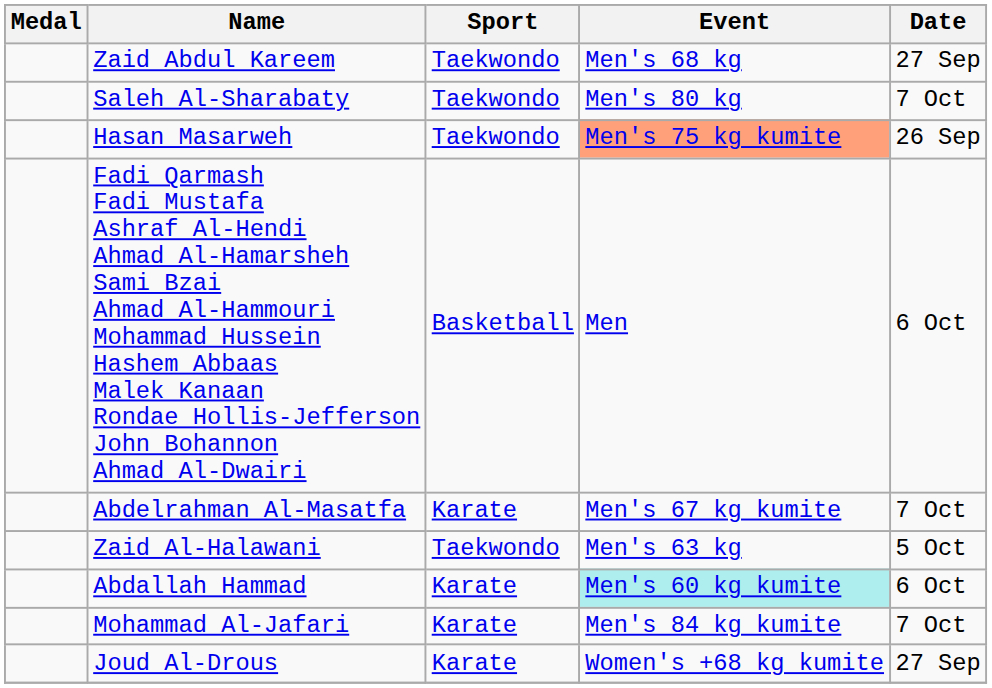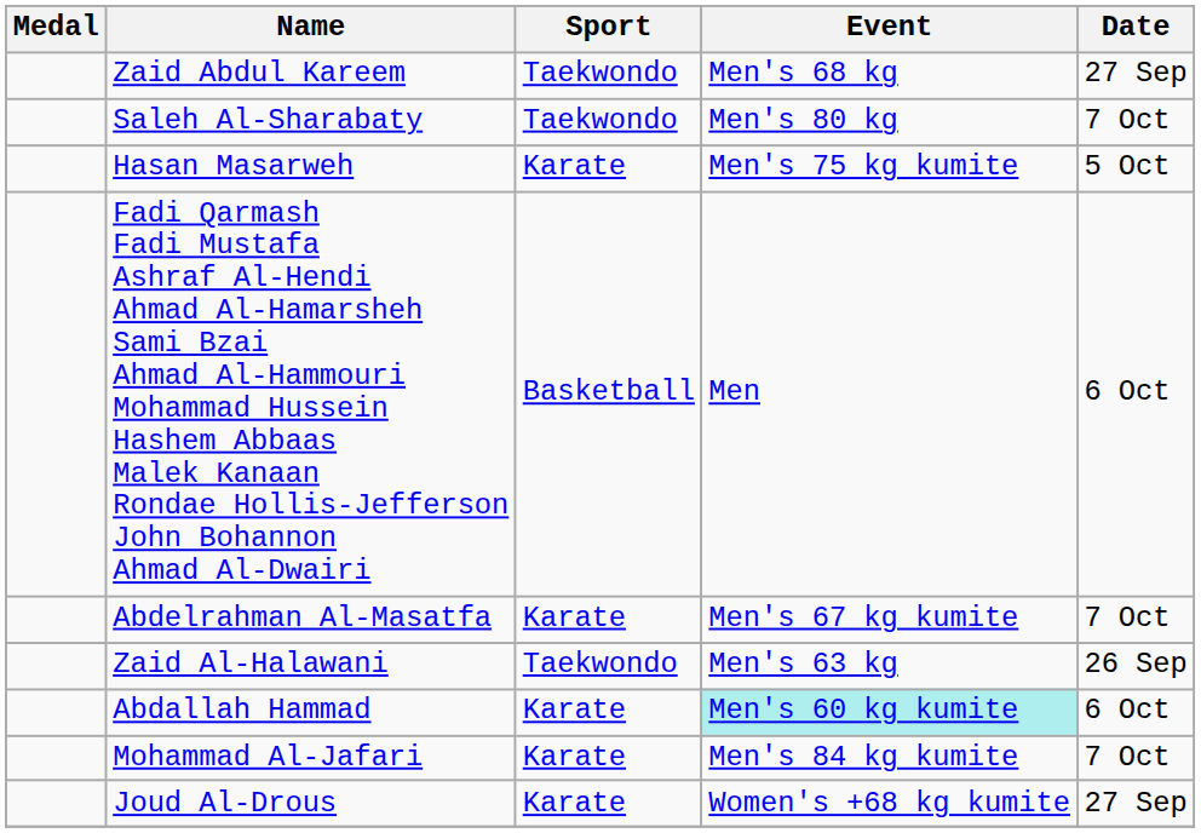Hasan Masarweh | Sport: Taekwondo -> Karate
Hasan Masarweh | Event: lightsalmon background -> no background
Hasan Masarweh | Date: 26 Sep -> 5 Oct
Zaid Al-Halawani | Date: 5 Oct -> 26 Sep
